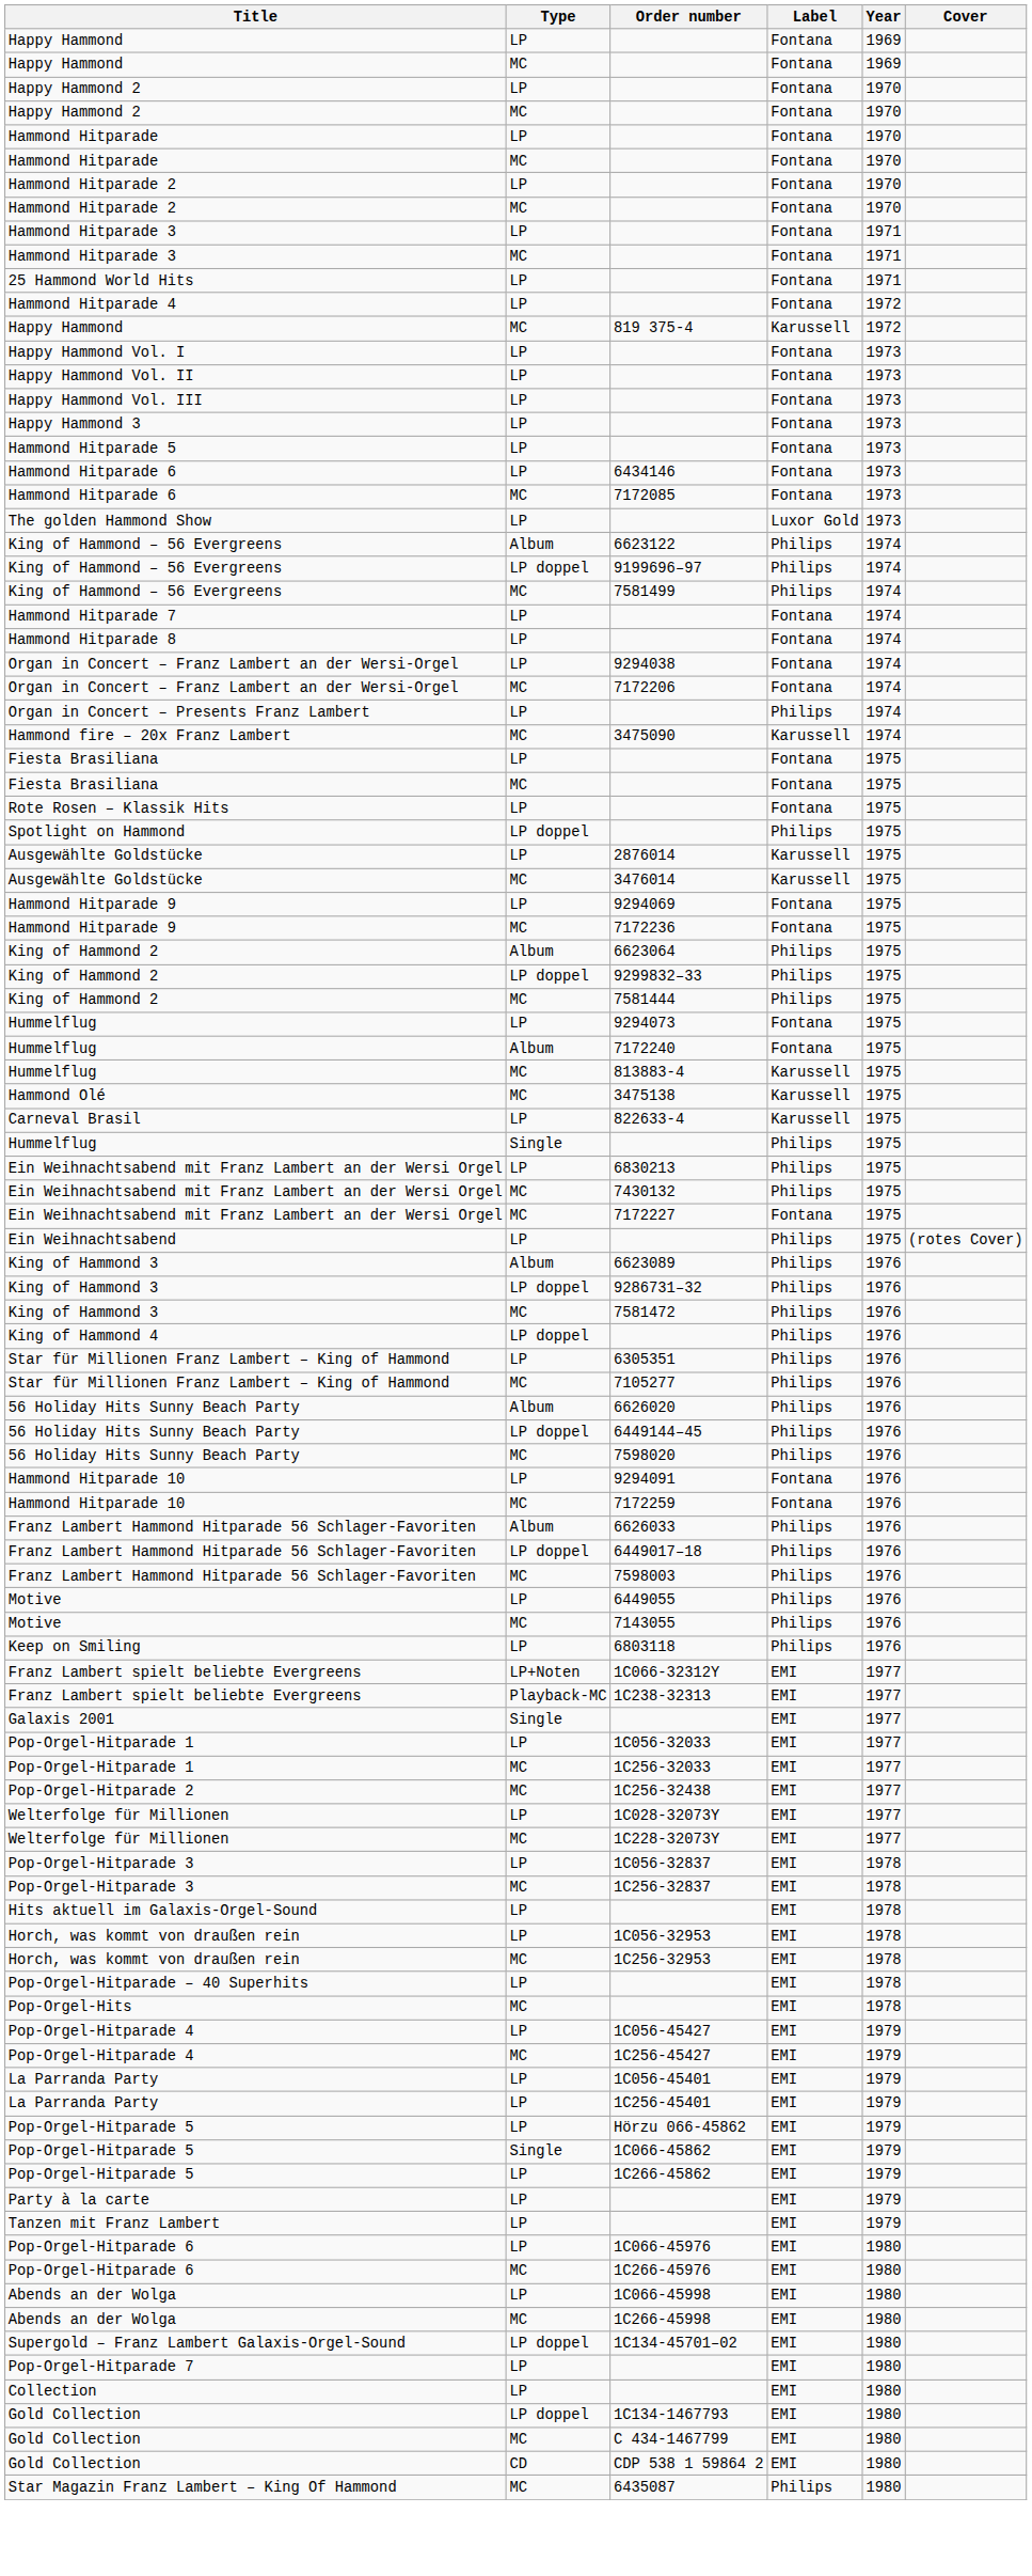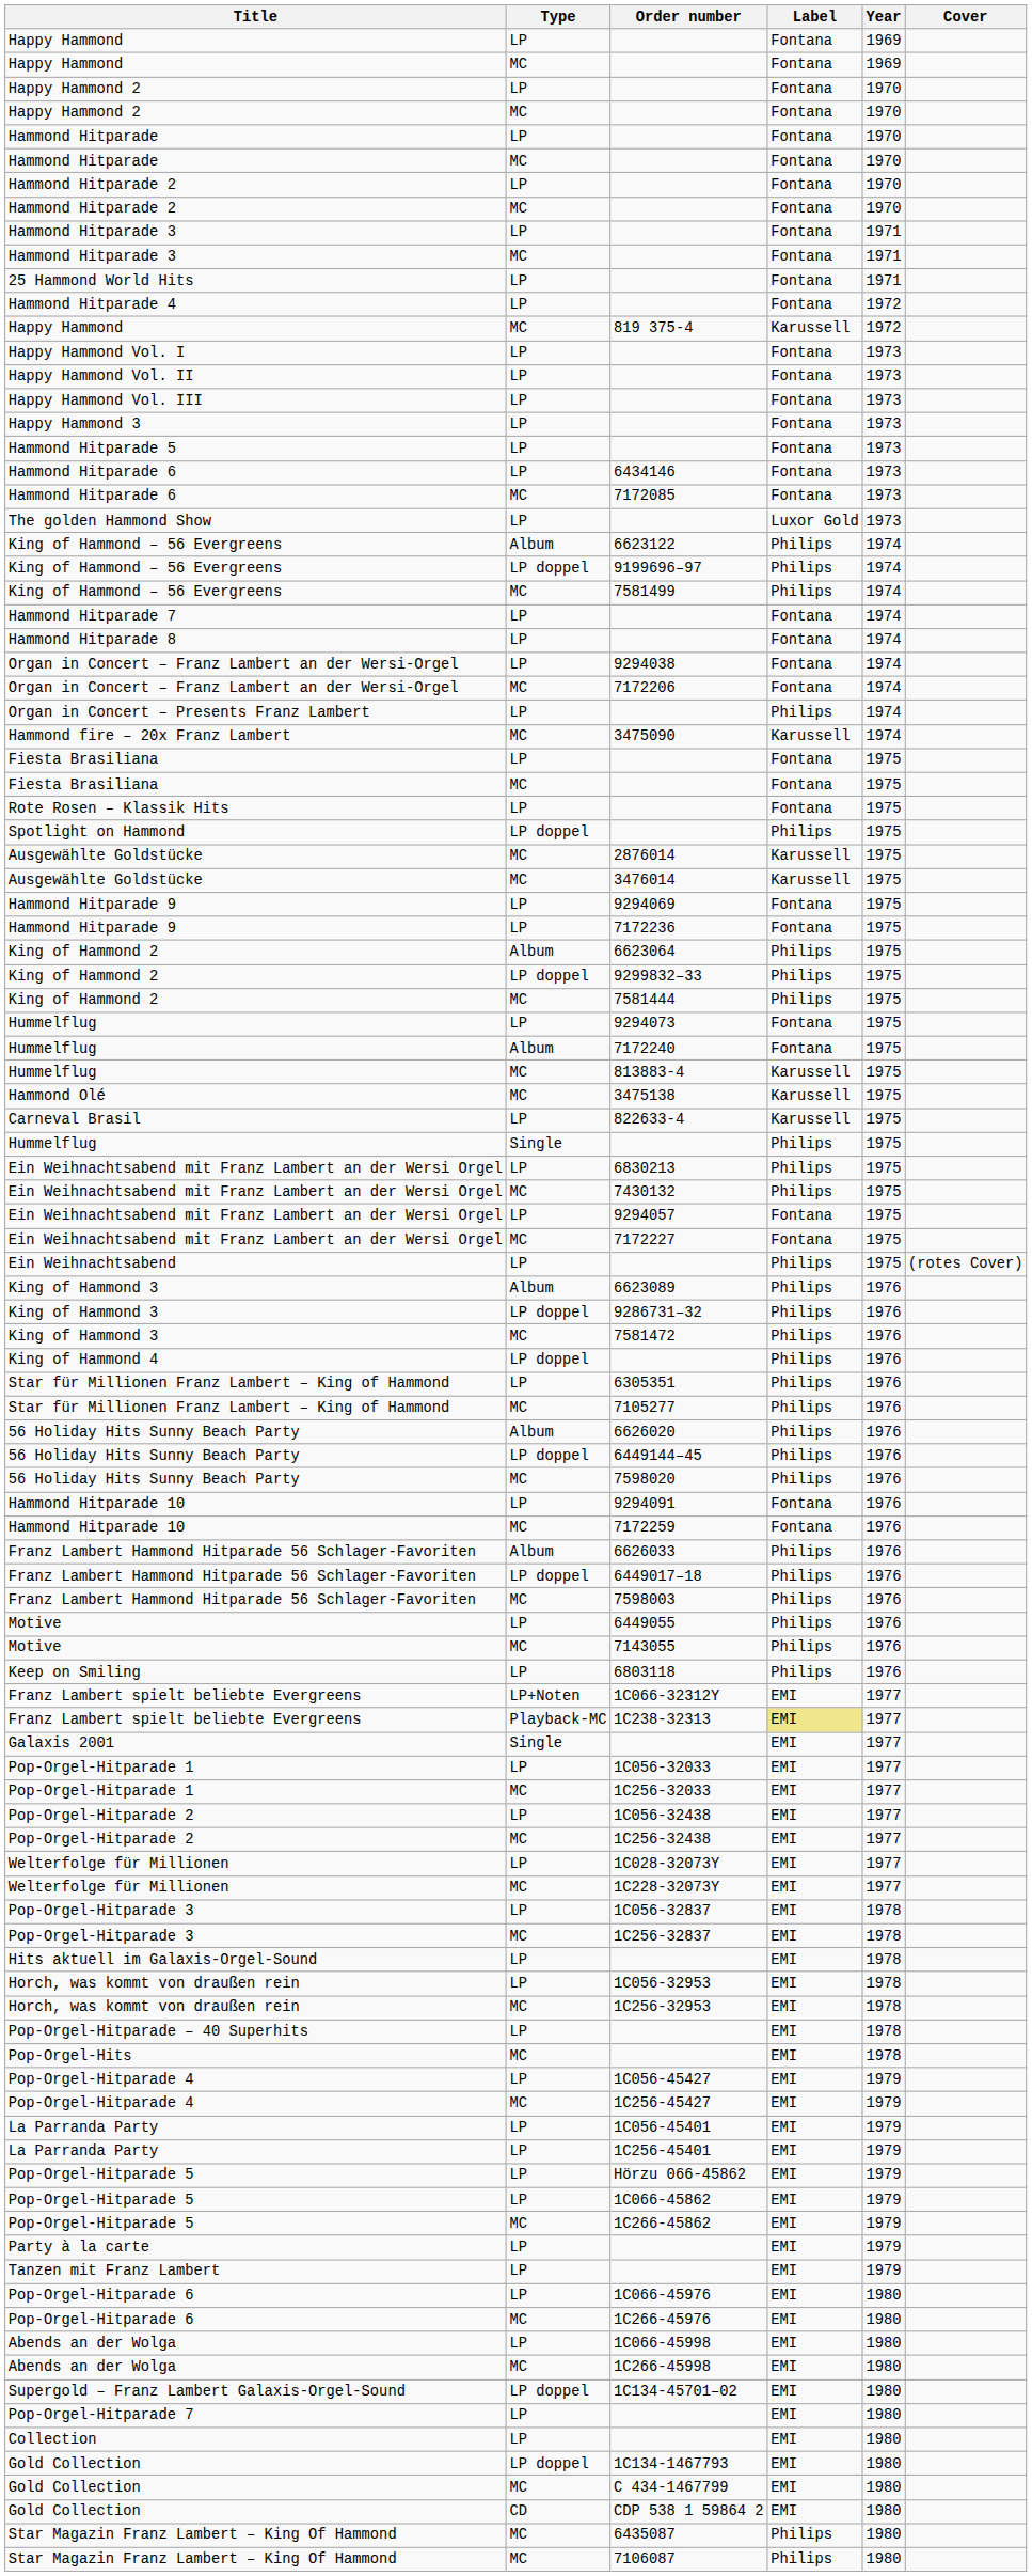2876014 | Type: LP -> MC
7172236 | Type: MC -> LP
+ row: Ein Weihnachtsabend mit Franz Lambert an der Wersi Orgel | LP | 9294057 | Fontana | 1975
1C238-32313 | Label: no background -> khaki background
+ row: Pop-Orgel-Hitparade 2 | LP | 1C056-32438 | EMI | 1977
1C066-45862 | Type: Single -> LP
1C266-45862 | Type: LP -> MC
+ row: Star Magazin Franz Lambert – King Of Hammond | MC | 7106087 | Philips | 1980
